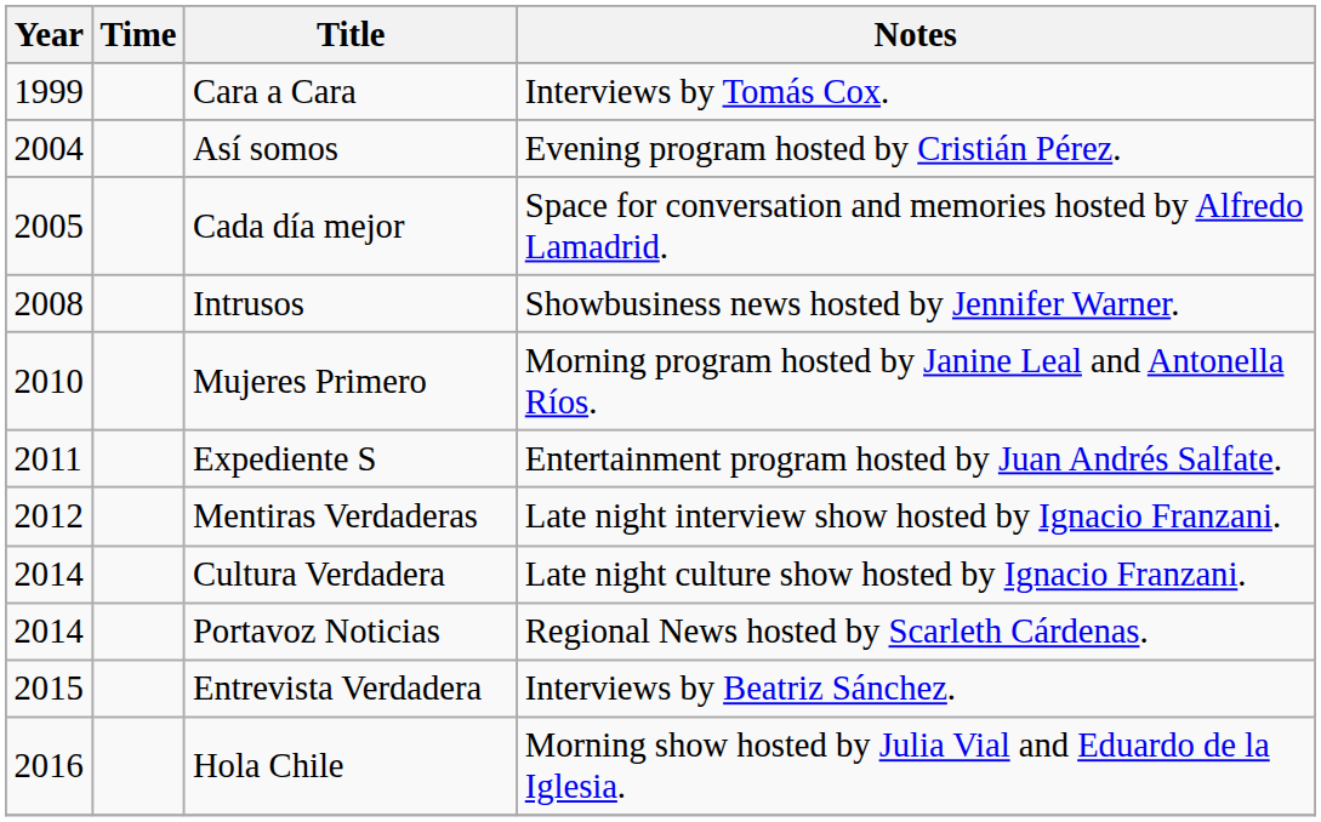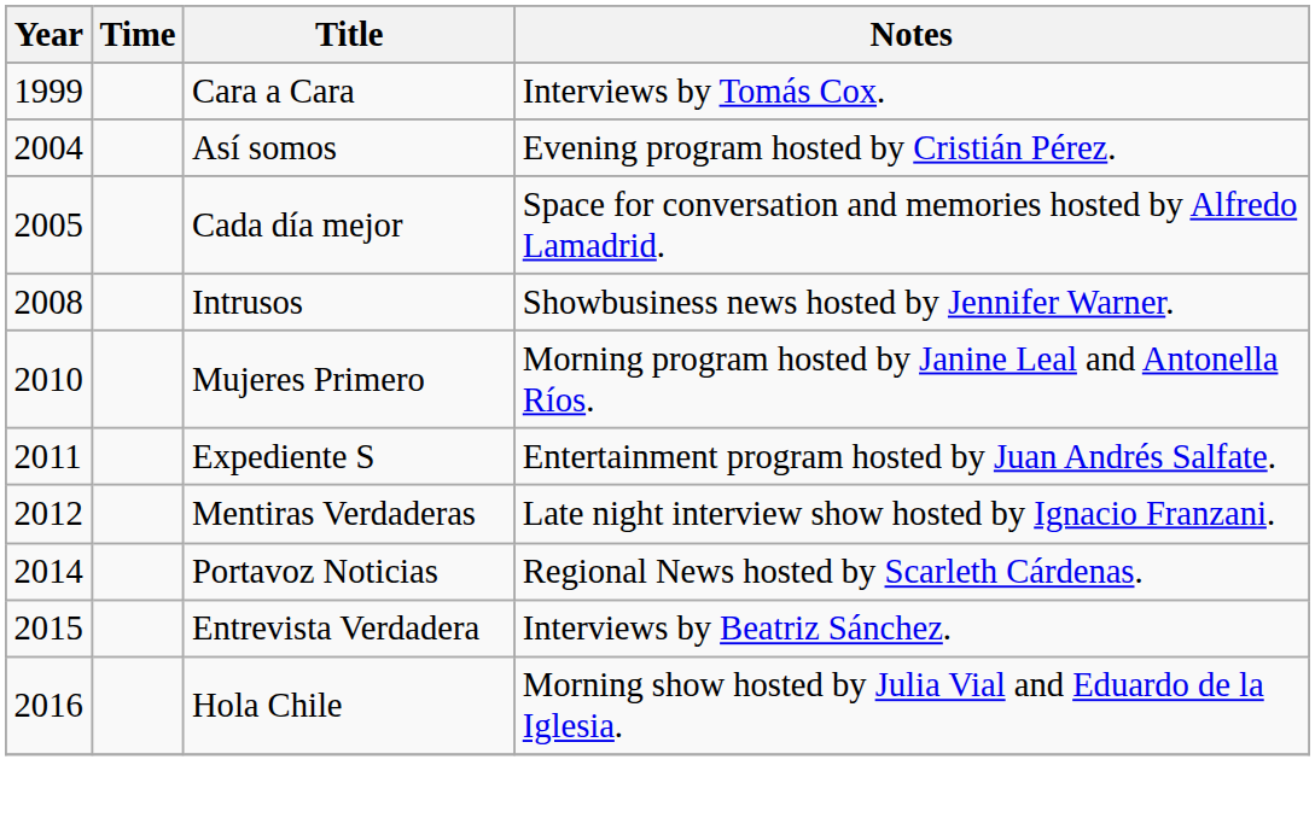- row: 2014 | Cultura Verdadera | Late night culture show hosted by Ignacio Franzani.
